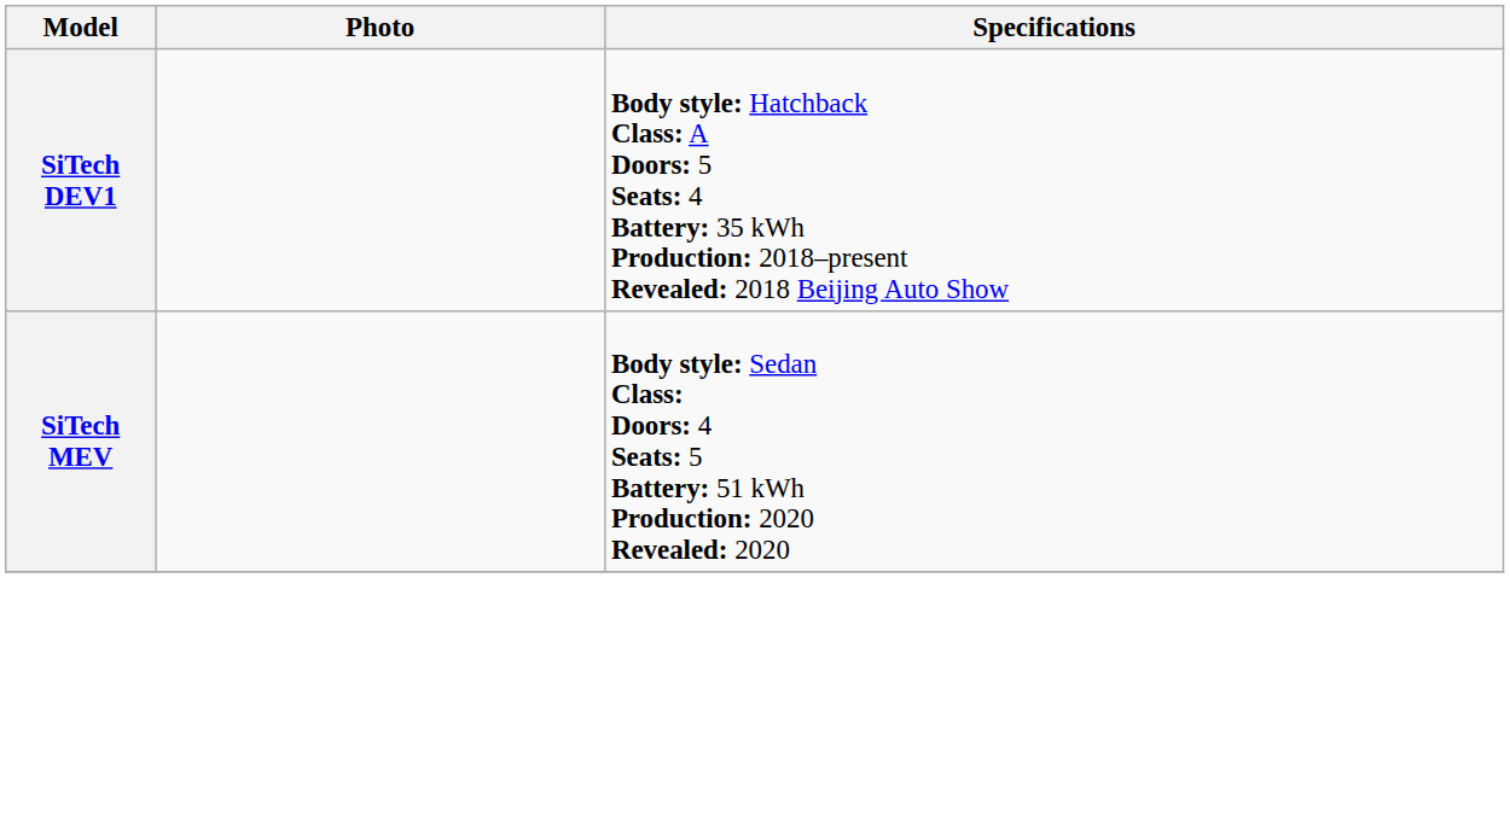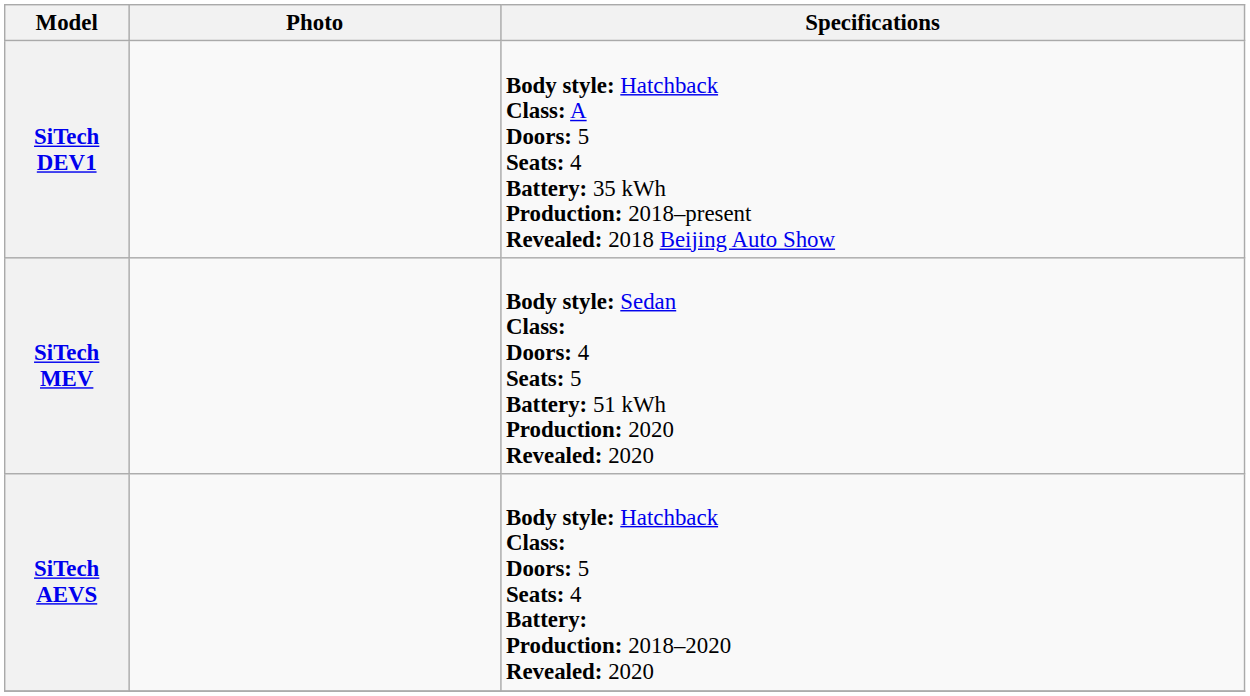+ row: SiTech AEVS | Body style: Hatchback Class: Doors: 5 Seats: 4 Battery: Production: 2018–2020 Revealed: 2020
